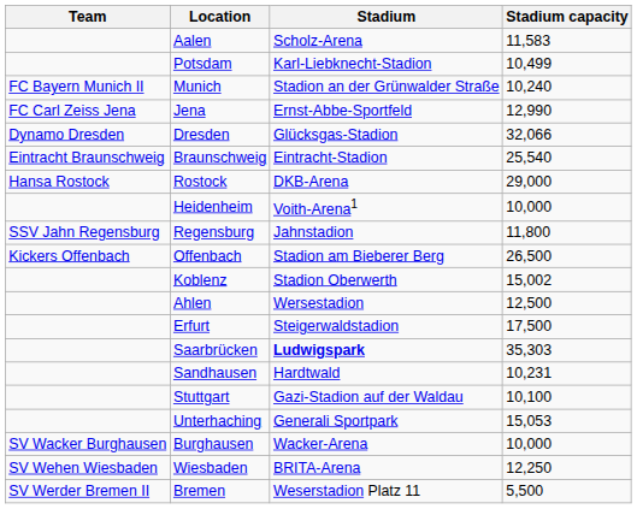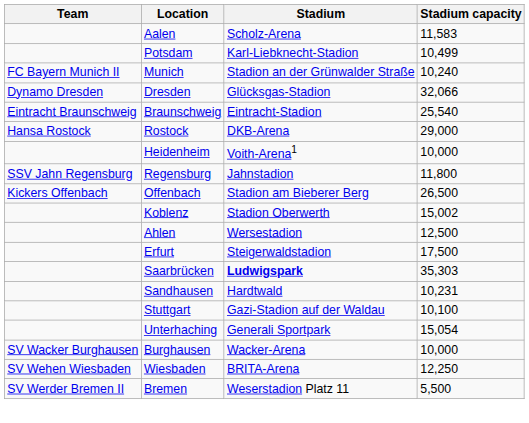- row: FC Carl Zeiss Jena | Jena | Ernst-Abbe-Sportfeld | 12,990
Unterhaching | Stadium capacity: 15,053 -> 15,054
